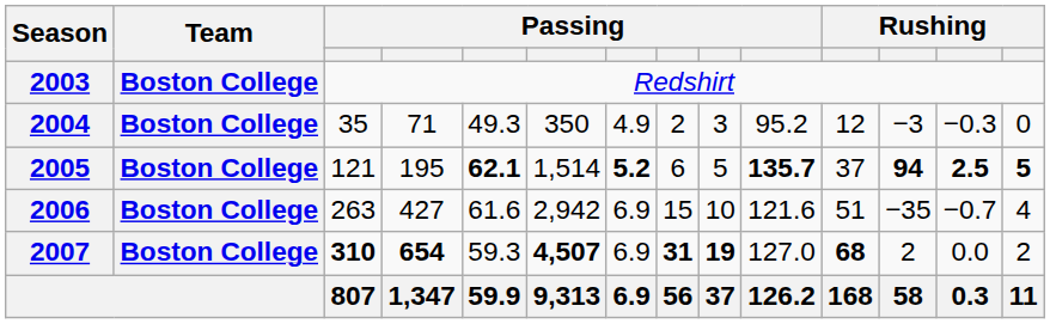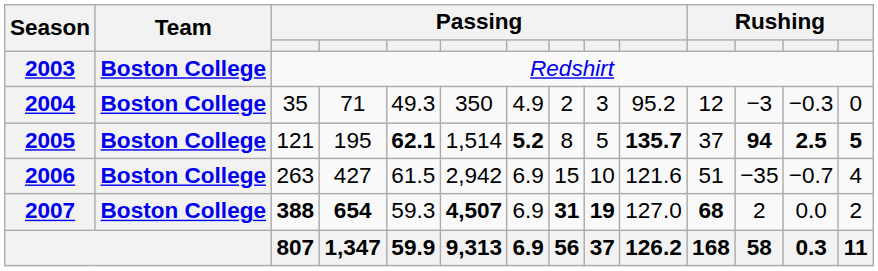2005 | column 8: 6 -> 8
2006 | column 5: 61.6 -> 61.5
2007 | column 3: 310 -> 388
